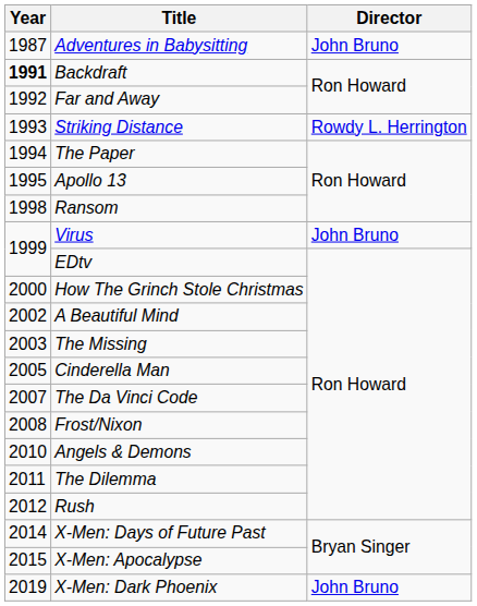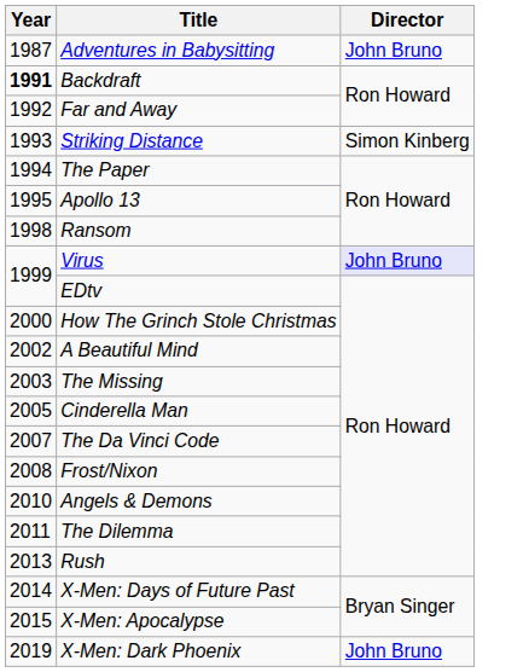Striking Distance | Director: Rowdy L. Herrington -> Simon Kinberg
Virus | Director: no background -> lavender background
Rush | Year: 2012 -> 2013
